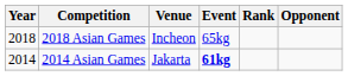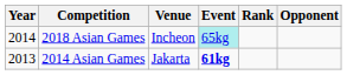2018 Asian Games | Year: 2018 -> 2014
2018 Asian Games | Event: no background -> paleturquoise background
2014 Asian Games | Year: 2014 -> 2013
